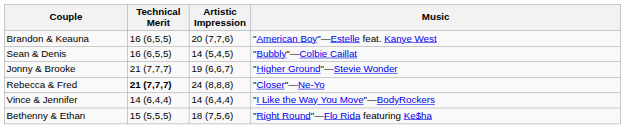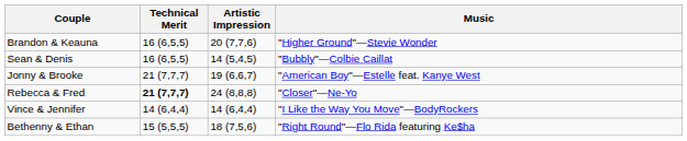Brandon & Keauna | Music: "American Boy"—Estelle feat. Kanye West -> "Higher Ground"—Stevie Wonder
Jonny & Brooke | Music: "Higher Ground"—Stevie Wonder -> "American Boy"—Estelle feat. Kanye West
